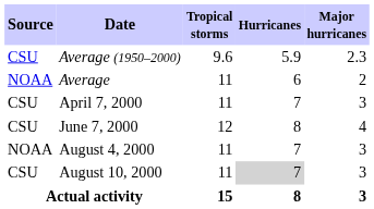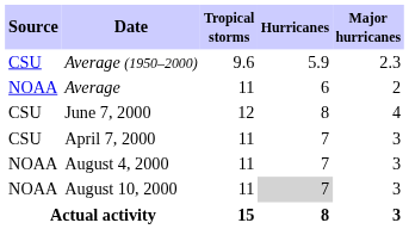rows swapped: April 7, 2000 <-> June 7, 2000
August 10, 2000 | Source: CSU -> NOAA
